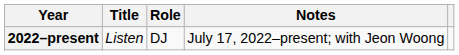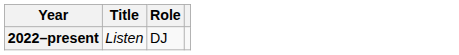- column: Notes | July 17, 2022–present; with Jeon Woong
